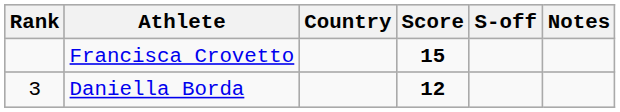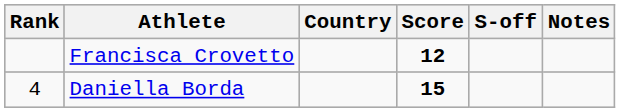Francisca Crovetto | Score: 15 -> 12
Daniella Borda | Rank: 3 -> 4
Daniella Borda | Score: 12 -> 15
